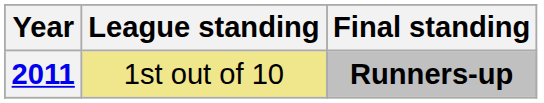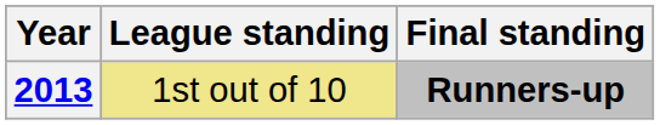Runners-up | Year: 2011 -> 2013
